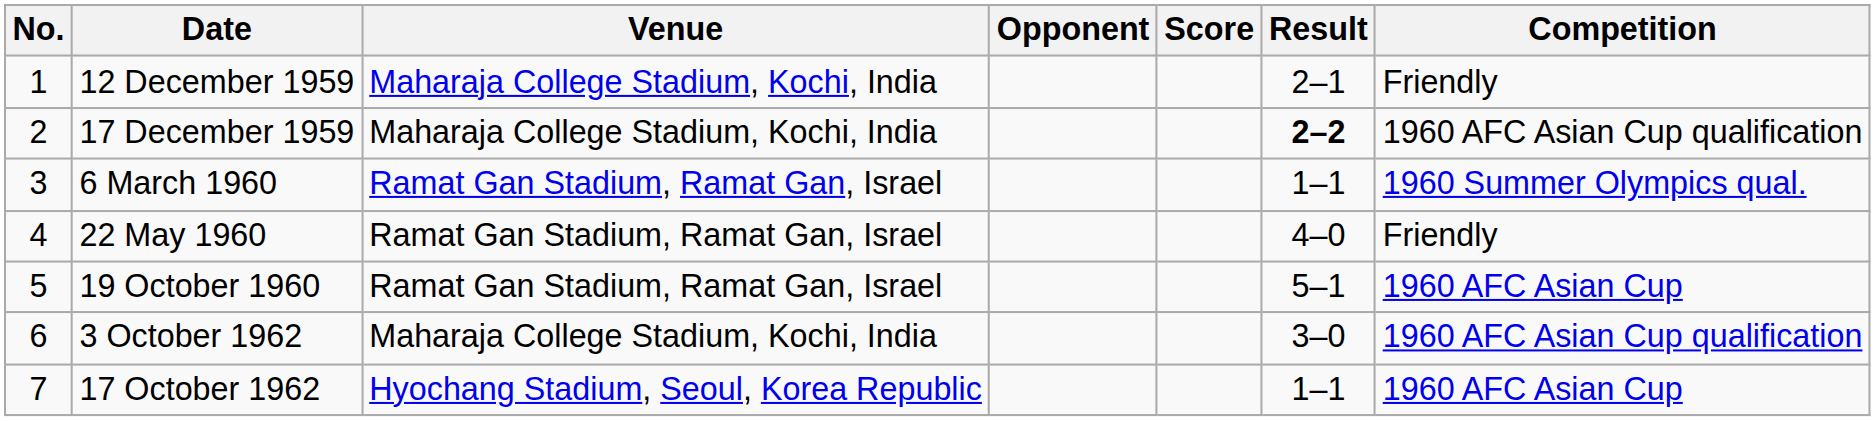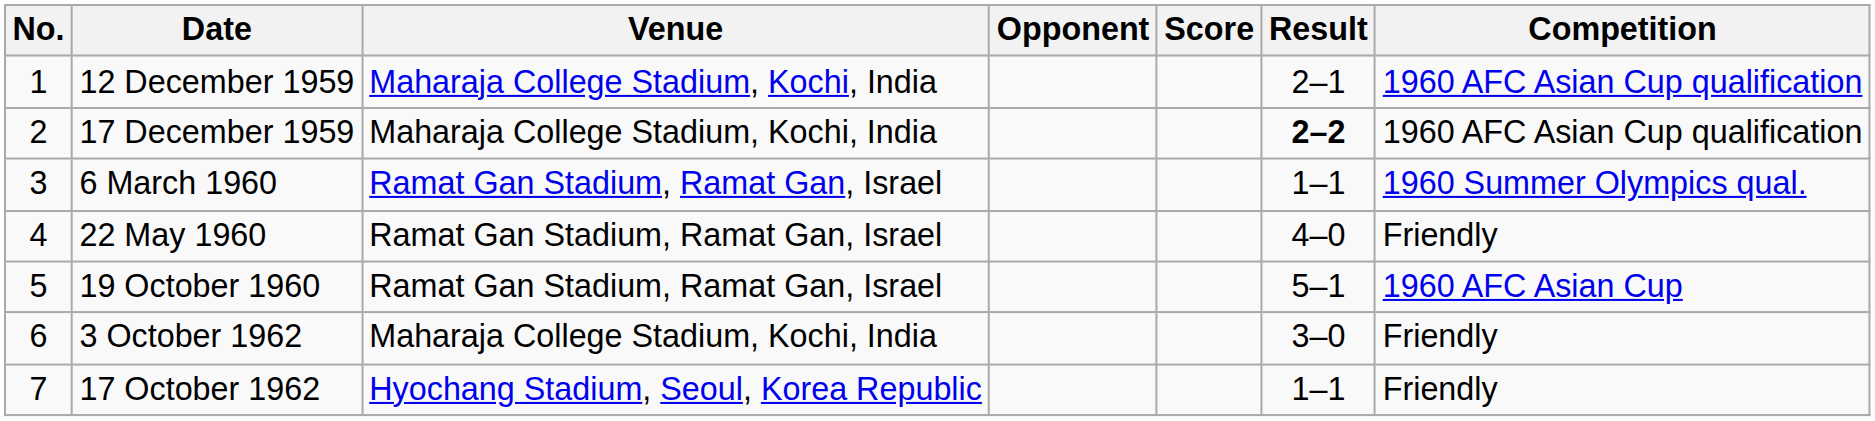12 December 1959 | Competition: Friendly -> 1960 AFC Asian Cup qualification
3 October 1962 | Competition: 1960 AFC Asian Cup qualification -> Friendly
17 October 1962 | Competition: 1960 AFC Asian Cup -> Friendly
